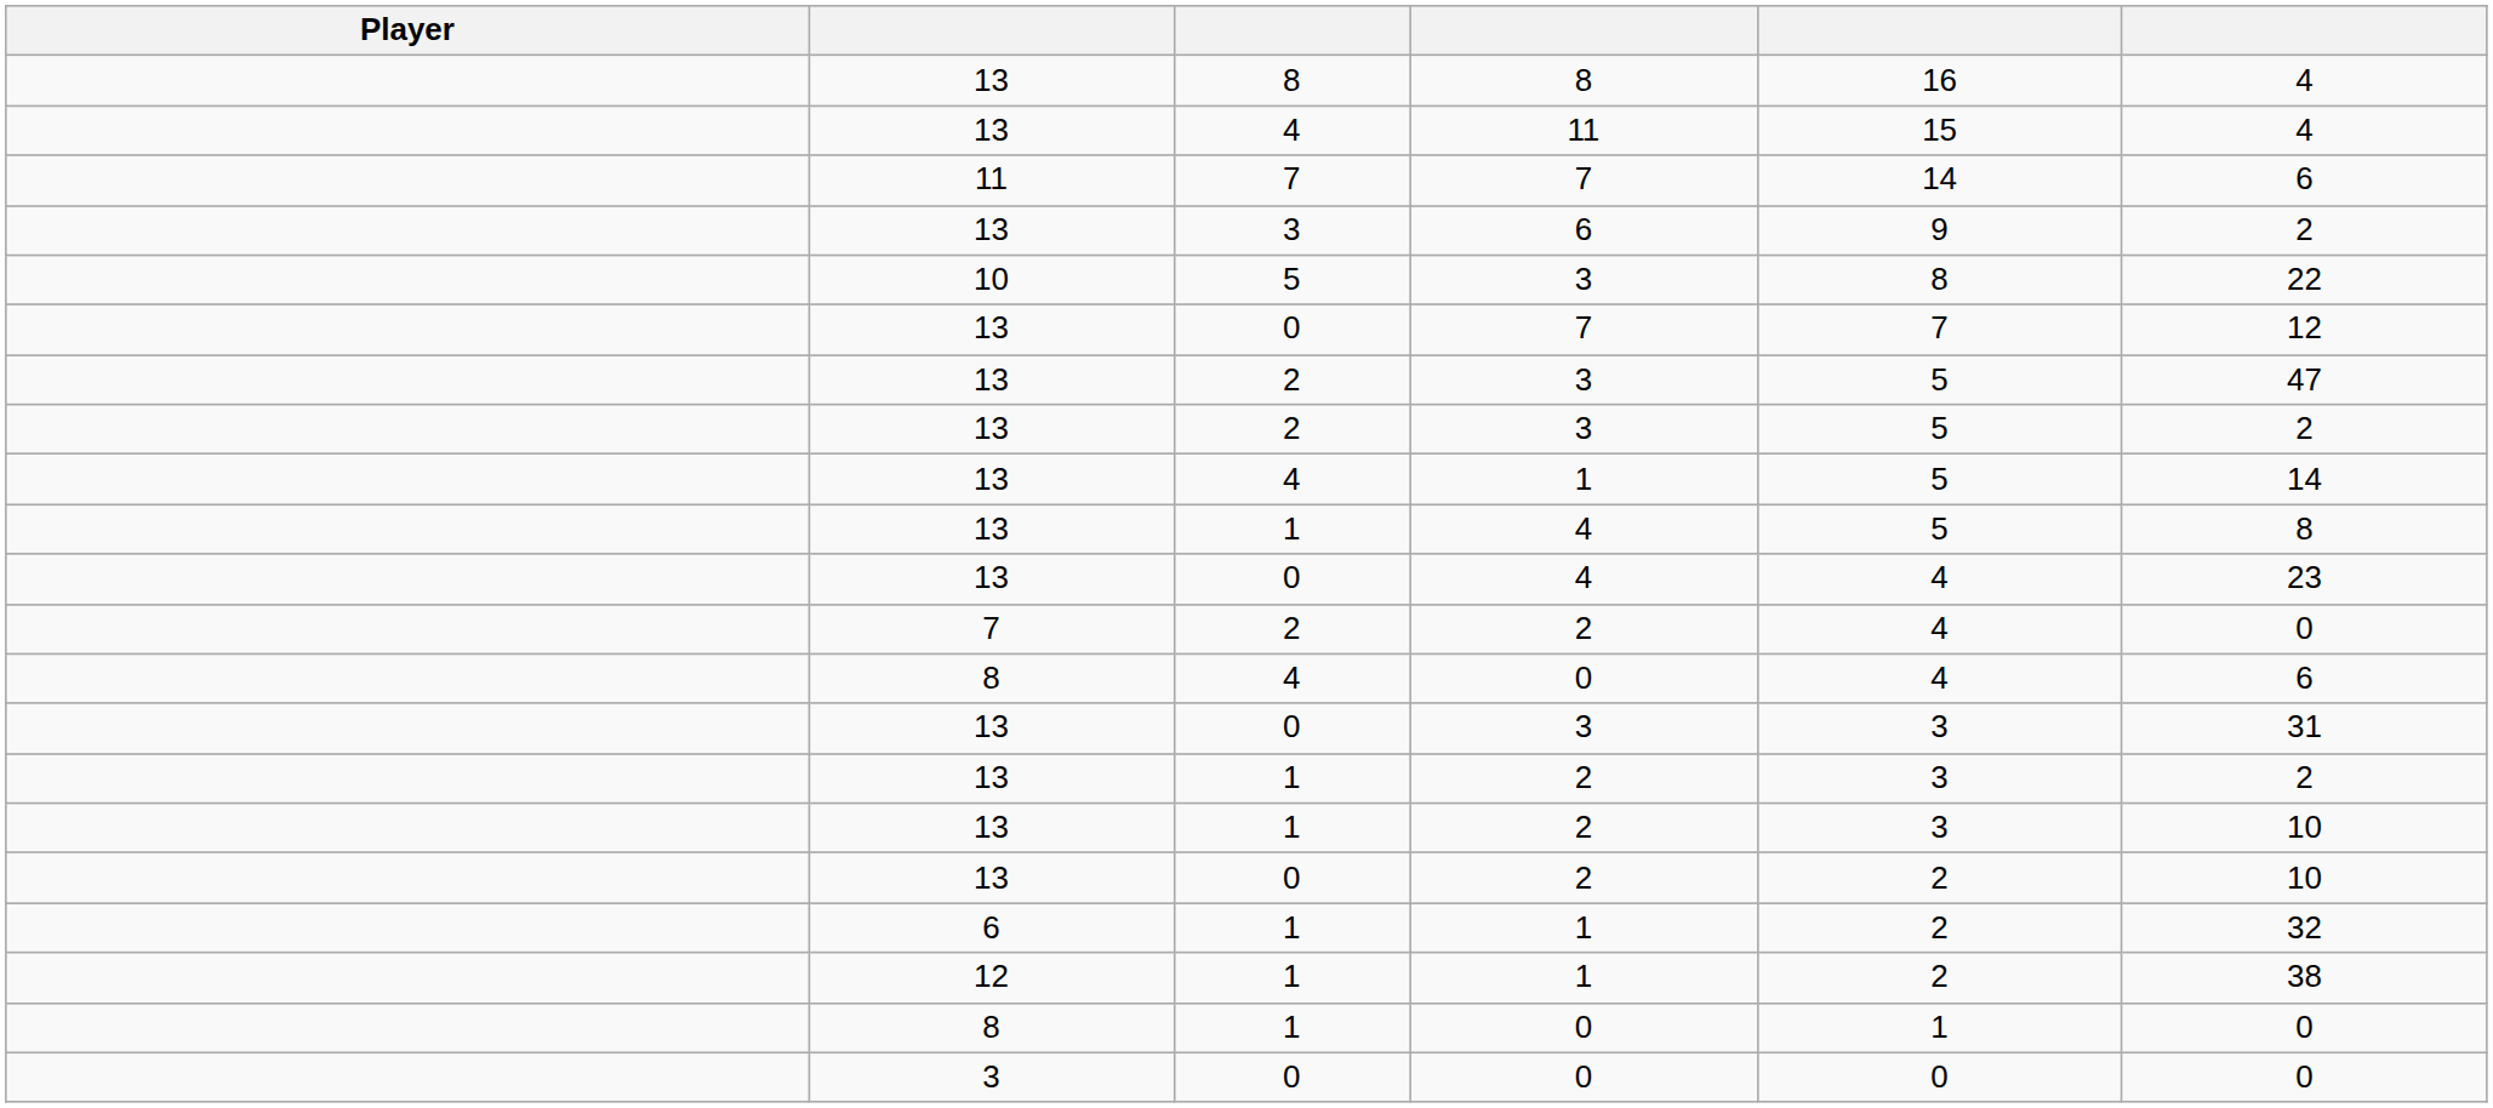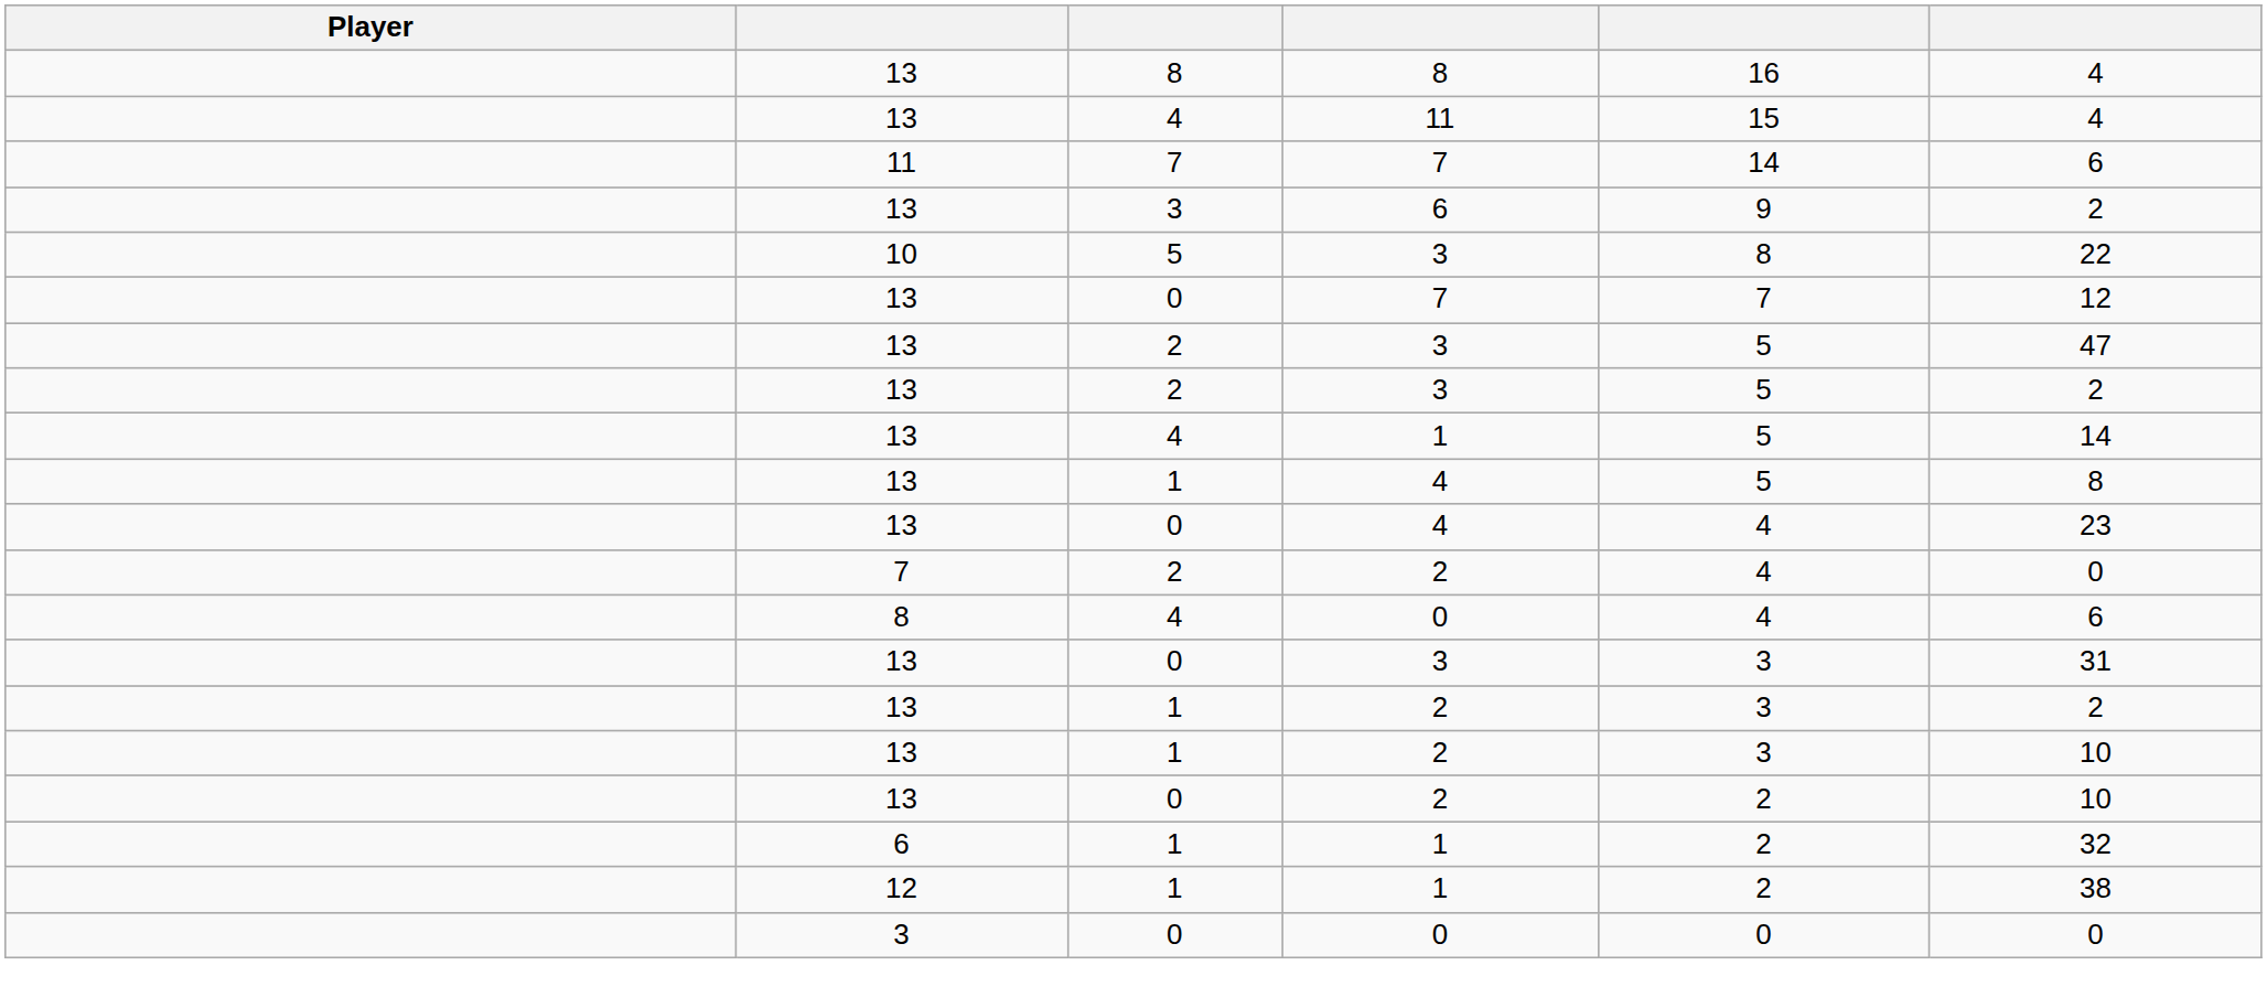- row: 8 | 1 | 0 | 1 | 0
